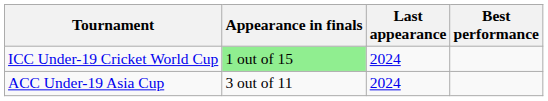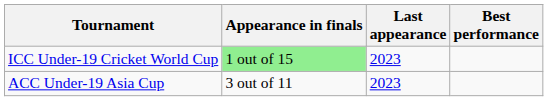ICC Under-19 Cricket World Cup | Last appearance: 2024 -> 2023
ACC Under-19 Asia Cup | Last appearance: 2024 -> 2023
